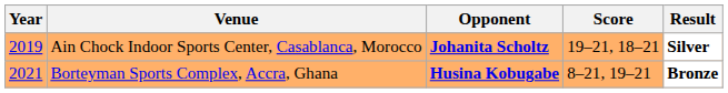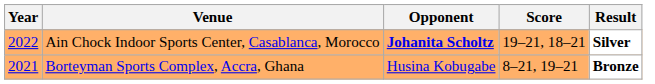Ain Chock Indoor Sports Center, Casablanca, Morocco | Year: 2019 -> 2022
Borteyman Sports Complex, Accra, Ghana | Opponent: bold -> normal
